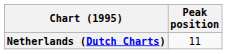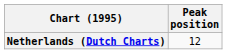Netherlands (Dutch Charts) | Peak position: 11 -> 12
